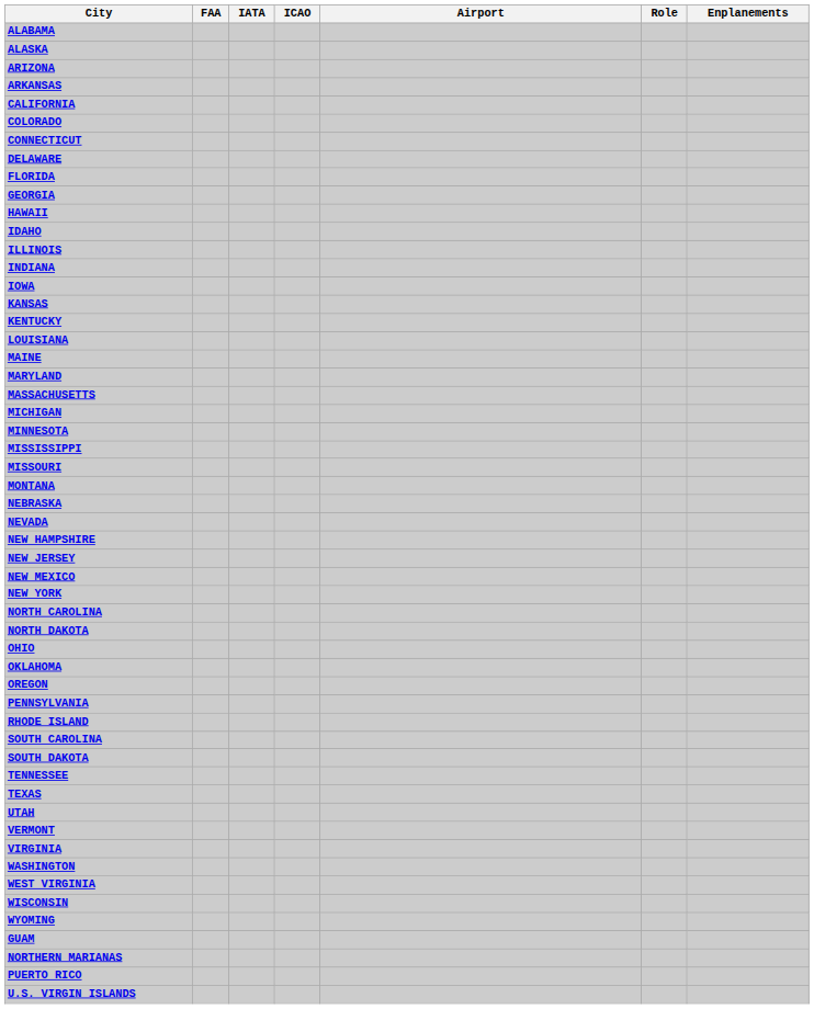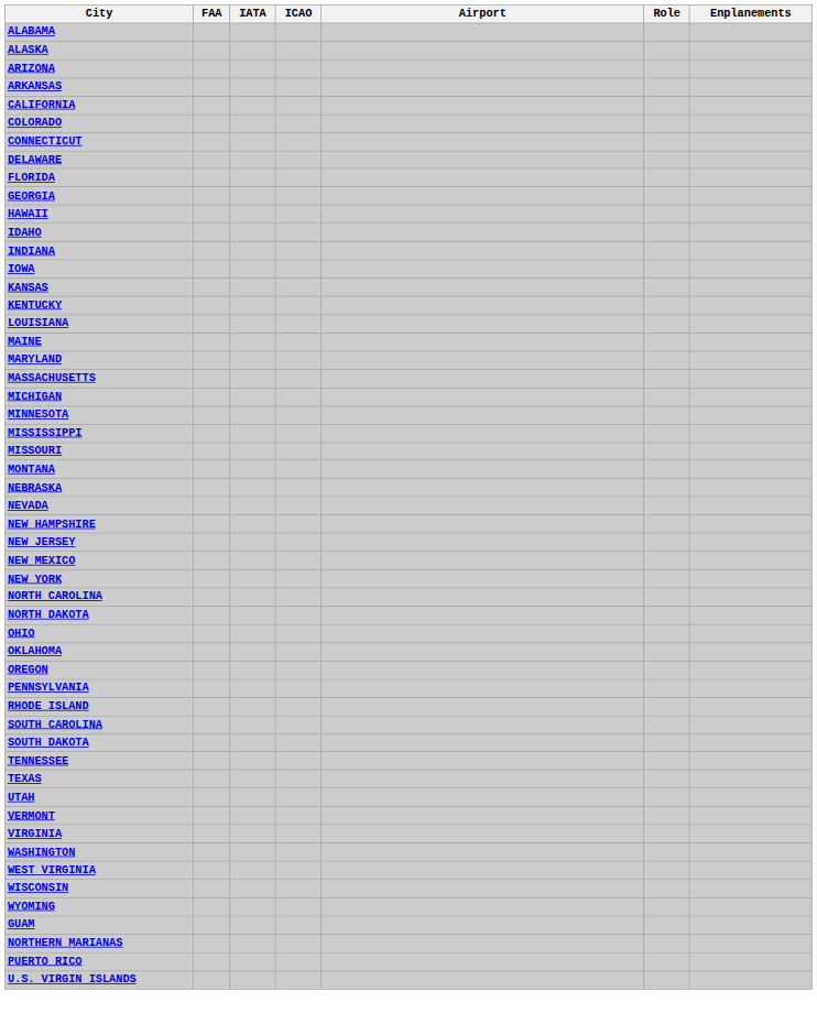- row: ILLINOIS
